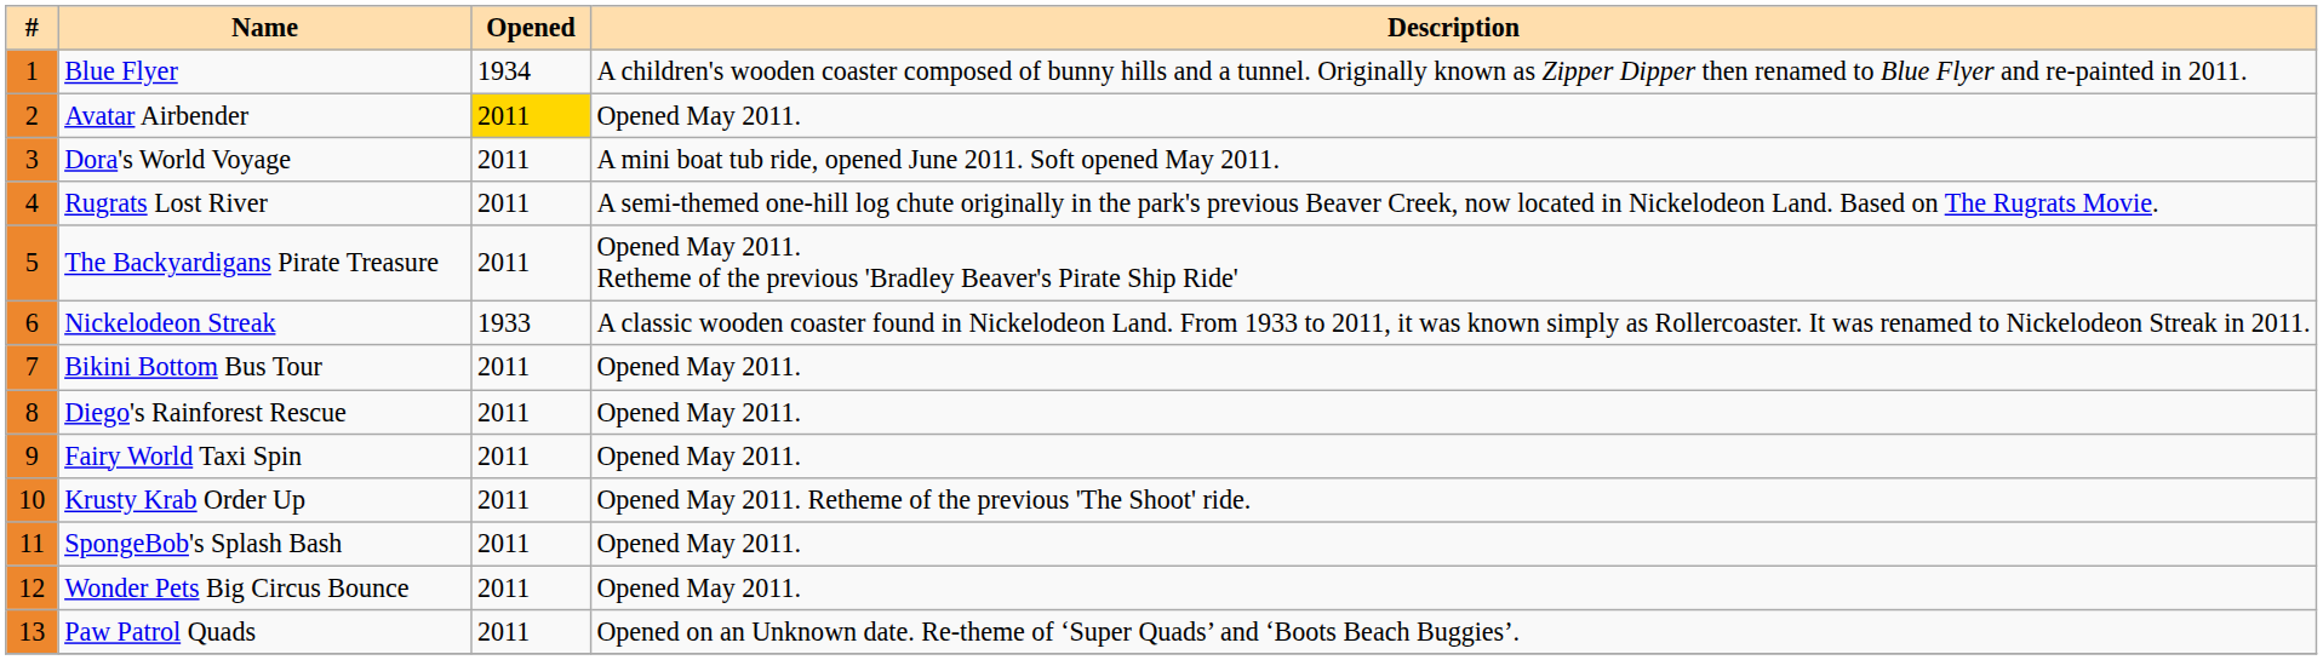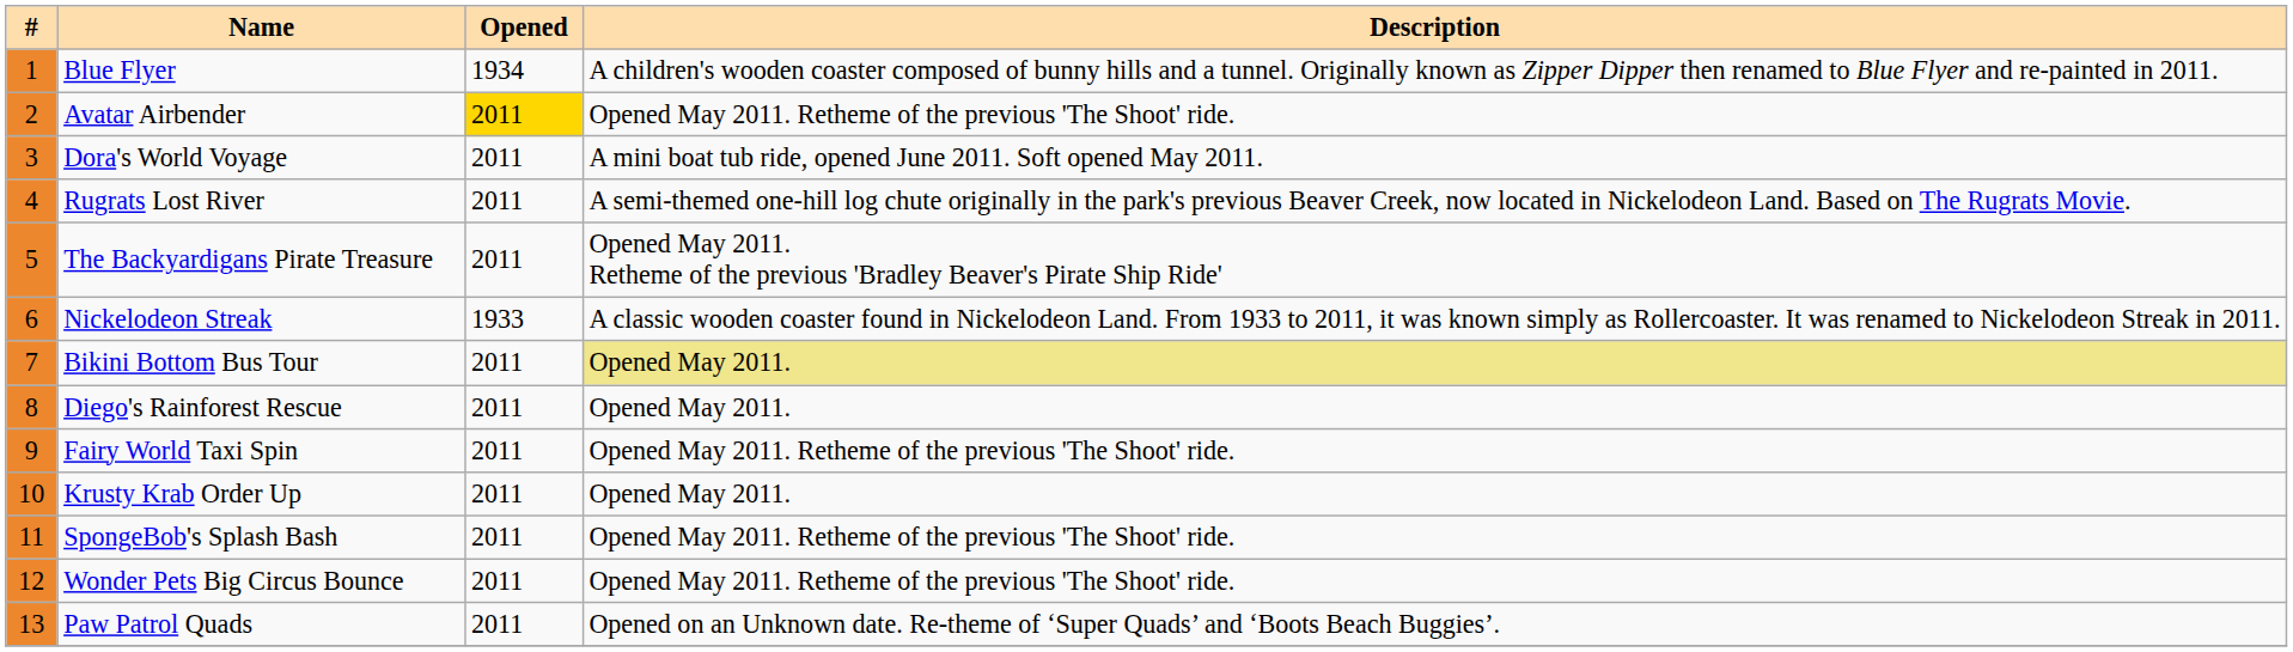Avatar Airbender | Description: Opened May 2011. -> Opened May 2011. Retheme of the previous 'The Shoot' ride.
Bikini Bottom Bus Tour | Description: no background -> khaki background
Fairy World Taxi Spin | Description: Opened May 2011. -> Opened May 2011. Retheme of the previous 'The Shoot' ride.
Krusty Krab Order Up | Description: Opened May 2011. Retheme of the previous 'The Shoot' ride. -> Opened May 2011.
SpongeBob's Splash Bash | Description: Opened May 2011. -> Opened May 2011. Retheme of the previous 'The Shoot' ride.
Wonder Pets Big Circus Bounce | Description: Opened May 2011. -> Opened May 2011. Retheme of the previous 'The Shoot' ride.
